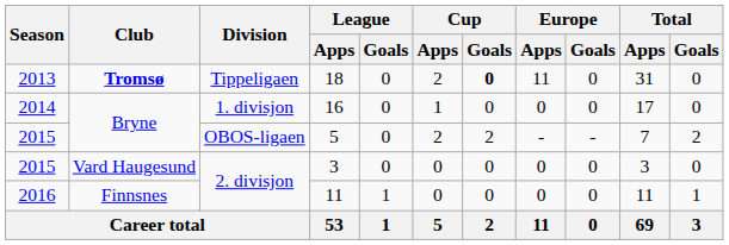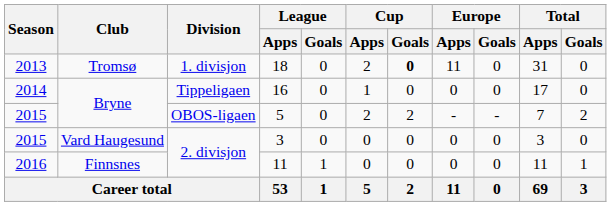18 | Club: bold -> normal
18 | Division: Tippeligaen -> 1. divisjon
16 | Division: 1. divisjon -> Tippeligaen
